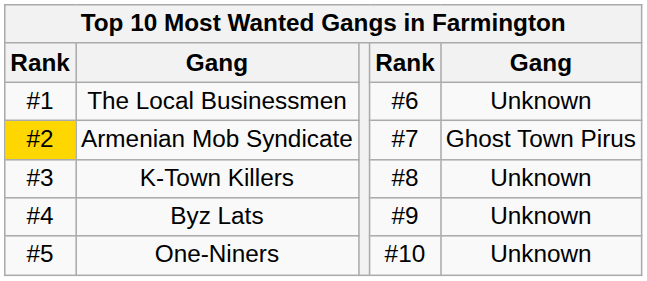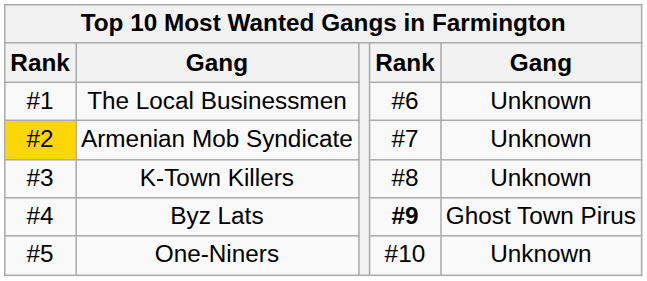Armenian Mob Syndicate | column 5: Ghost Town Pirus -> Unknown
Byz Lats | column 4: normal -> bold
Byz Lats | column 5: Unknown -> Ghost Town Pirus
